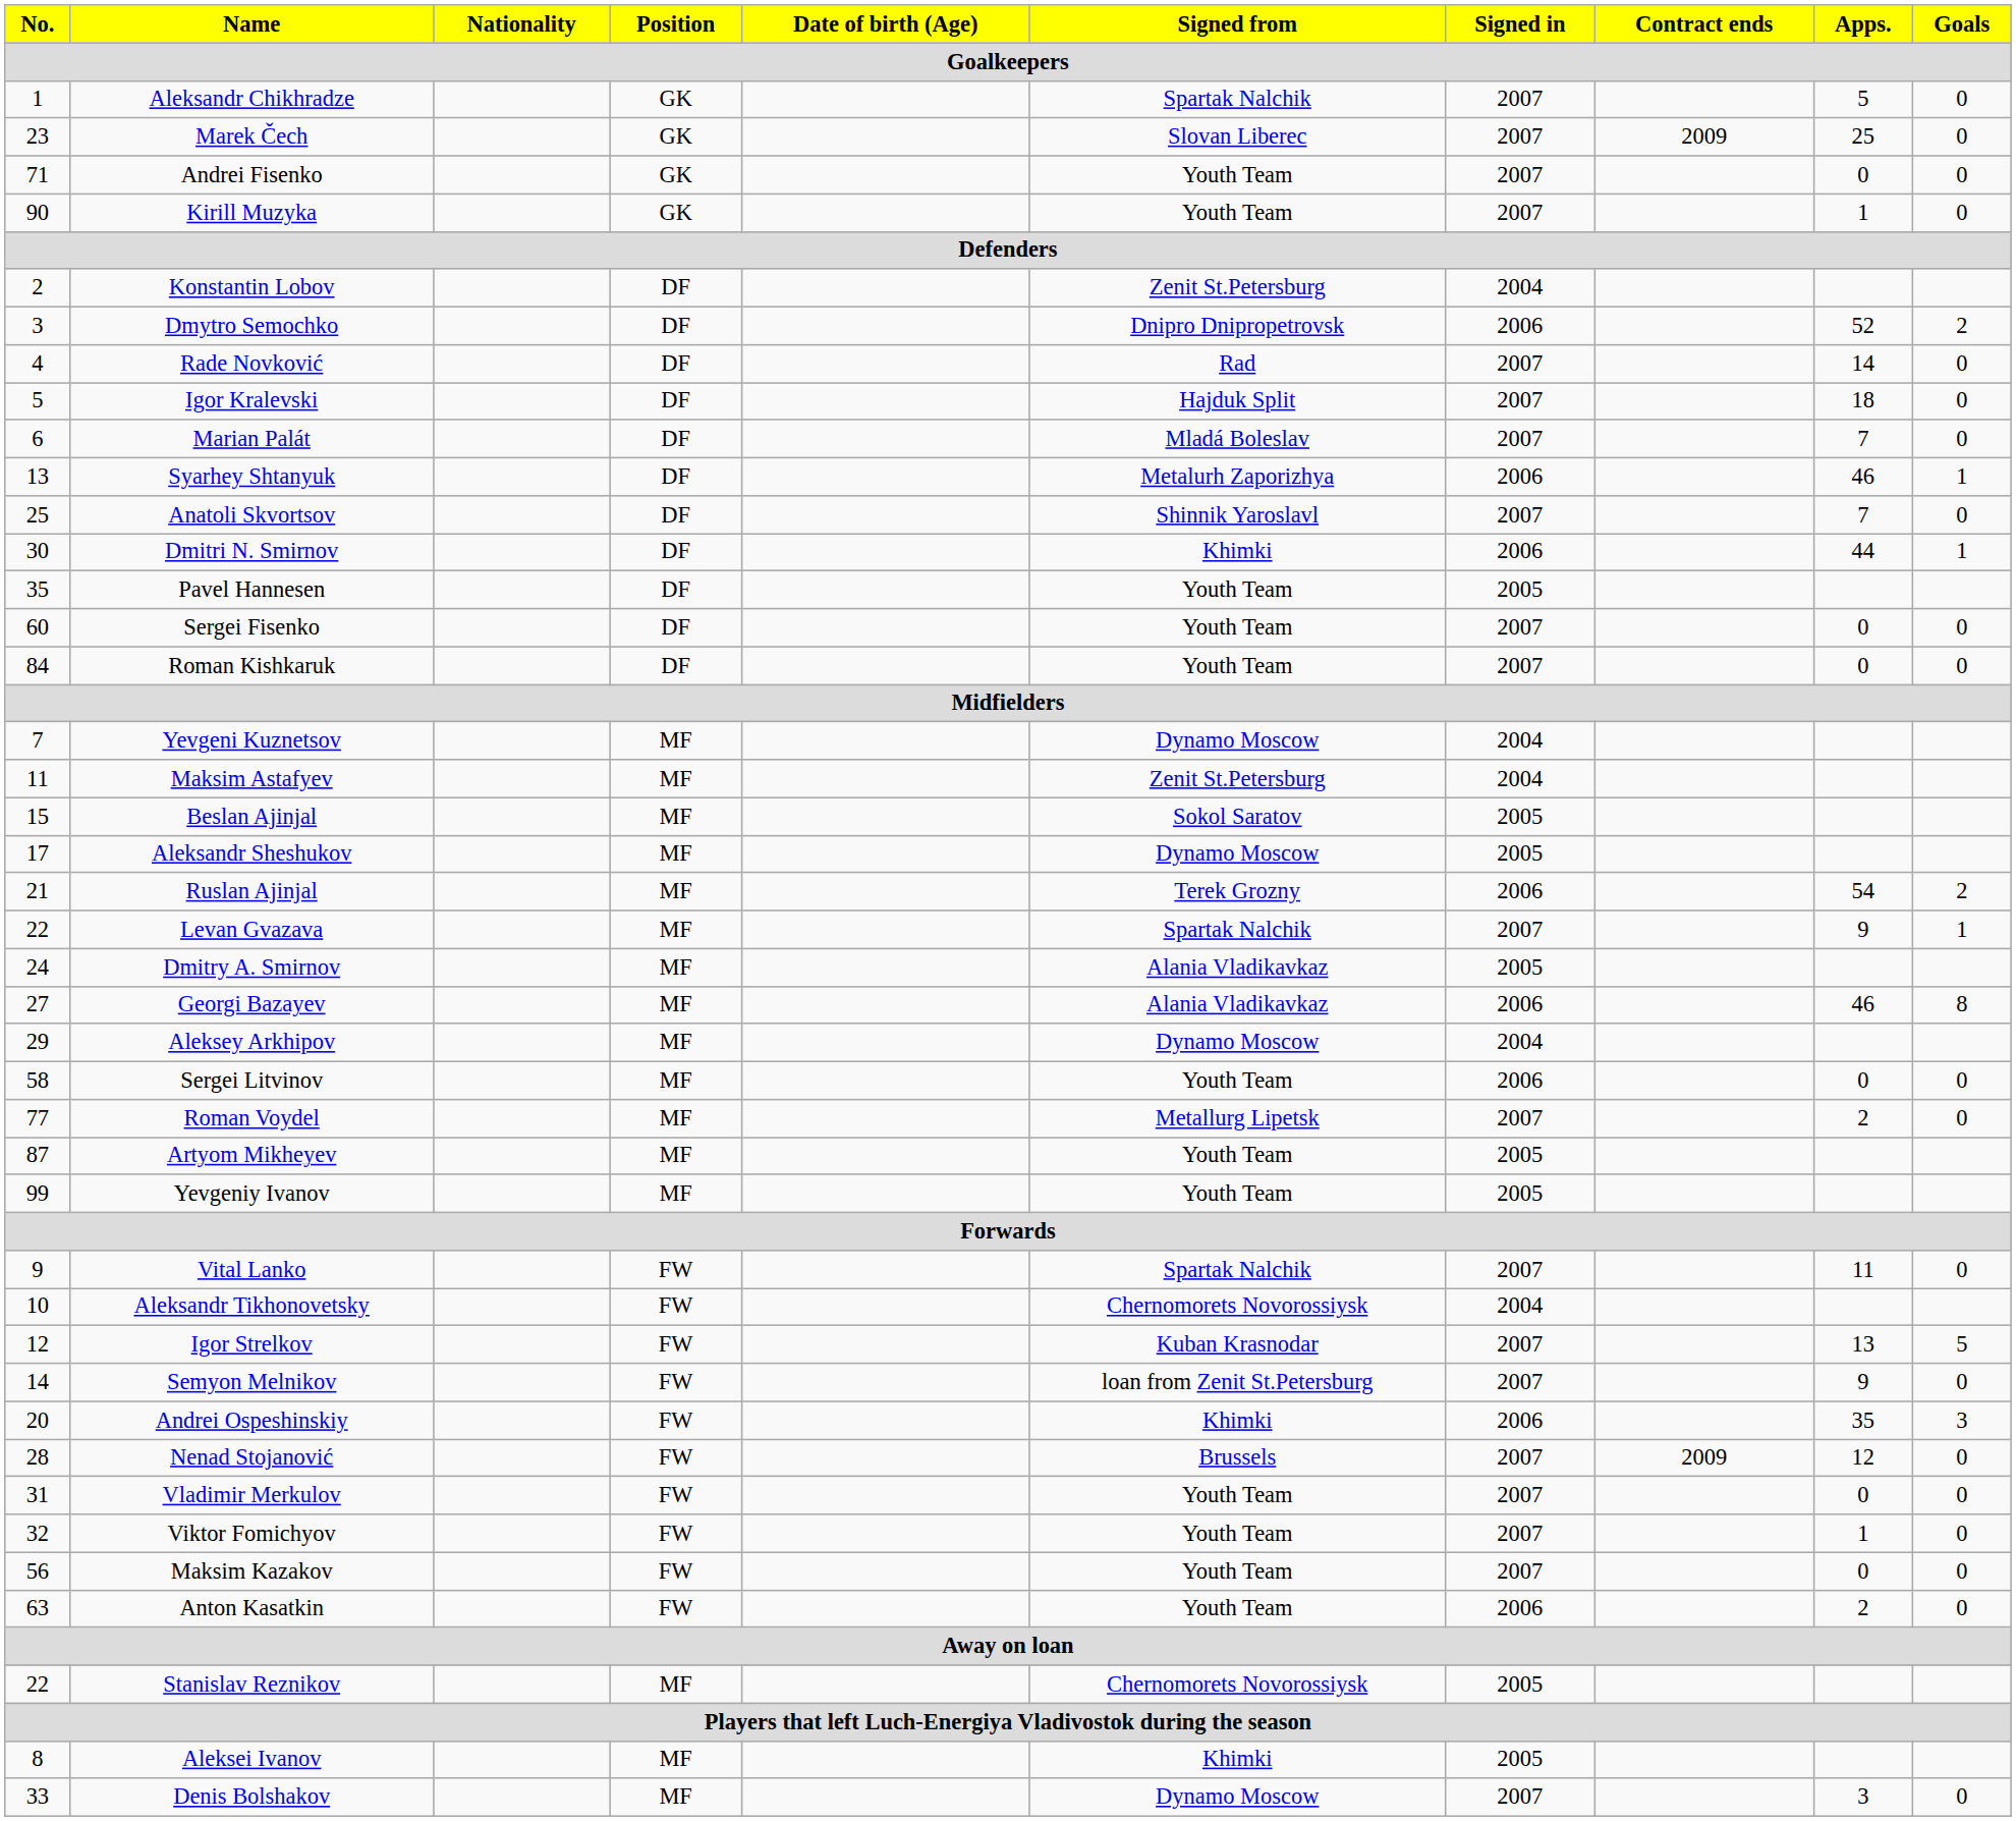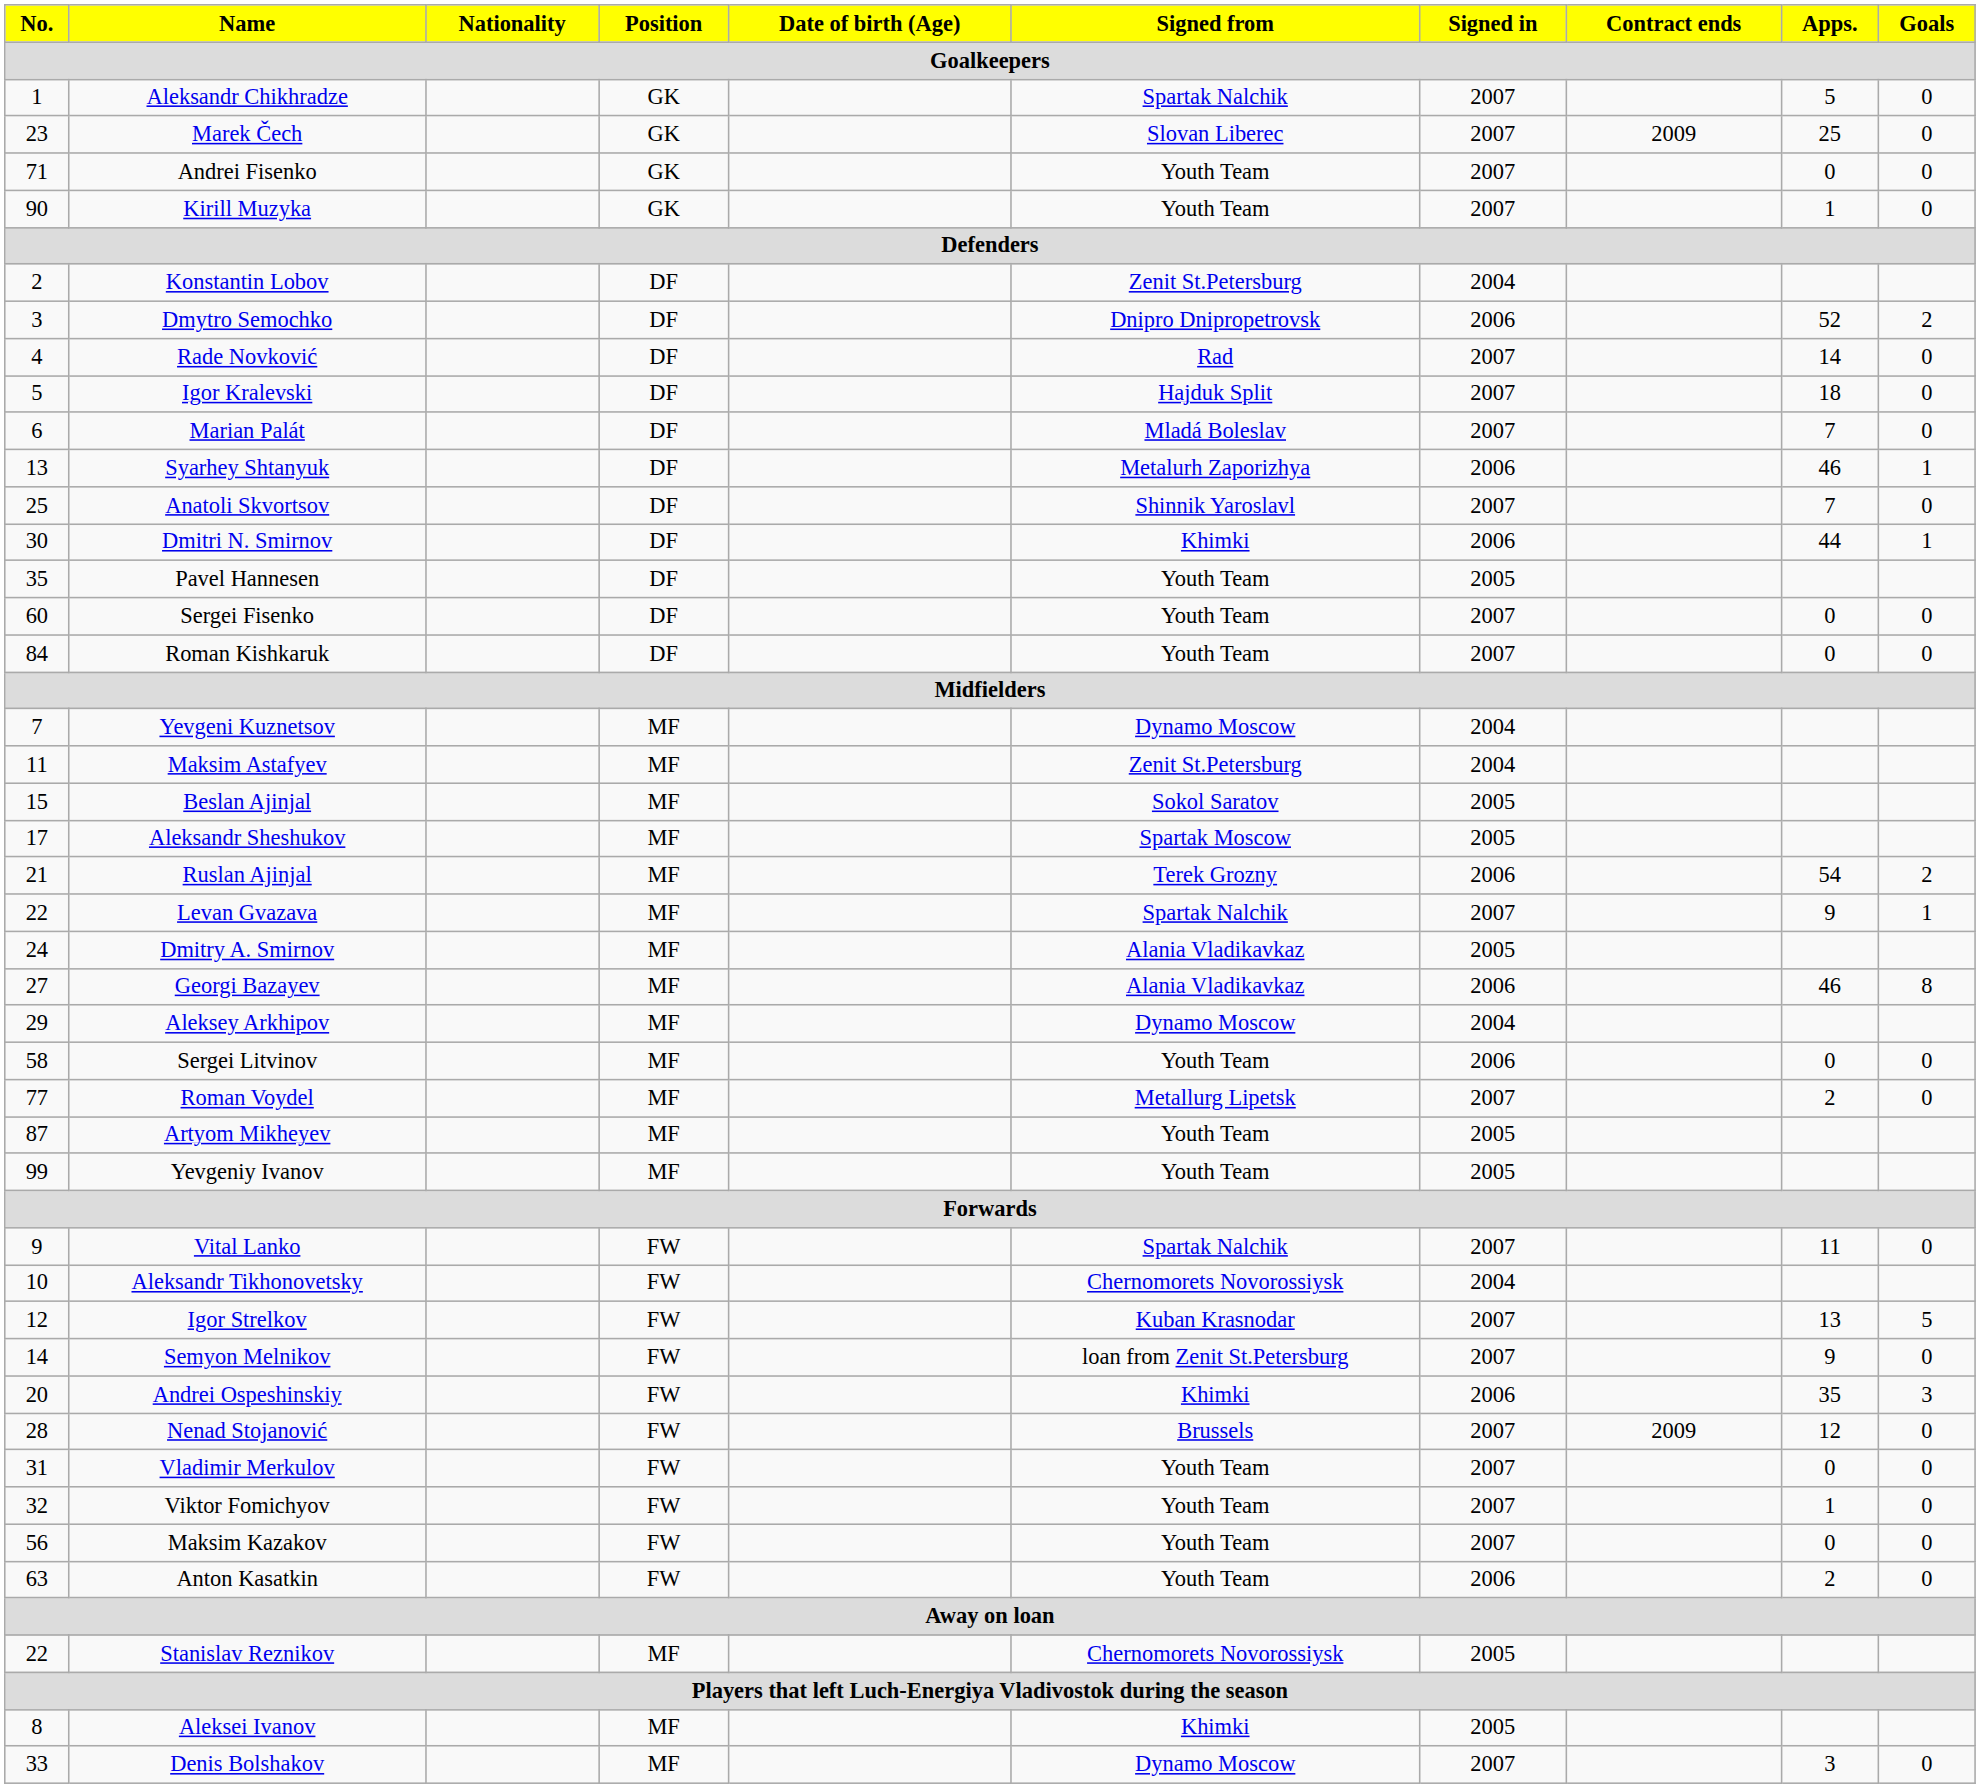Aleksandr Sheshukov | Signed from: Dynamo Moscow -> Spartak Moscow
